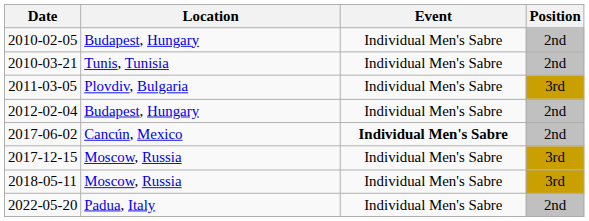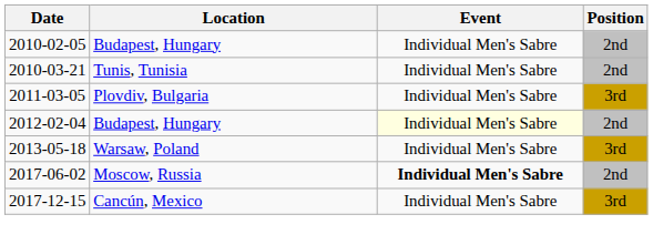2012-02-04 | Event: no background -> lightyellow background
+ row: 2013-05-18 | Warsaw, Poland | Individual Men's Sabre | 3rd
2017-06-02 | Location: Cancún, Mexico -> Moscow, Russia
2017-12-15 | Location: Moscow, Russia -> Cancún, Mexico
- row: 2018-05-11 | Moscow, Russia | Individual Men's Sabre | 3rd
- row: 2022-05-20 | Padua, Italy | Individual Men's Sabre | 2nd
